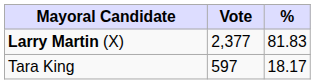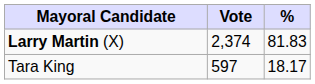Larry Martin (X) | Vote: 2,377 -> 2,374
